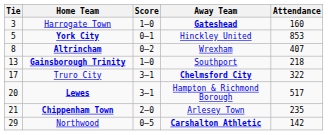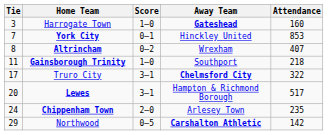York City | Tie: 5 -> 7
Gainsborough Trinity | Tie: 13 -> 11
Chippenham Town | Tie: 21 -> 24
